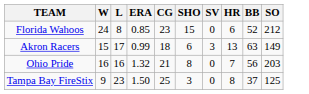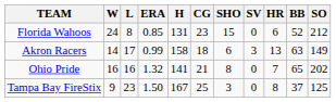+ column: H | 131 | 158 | 141 | 167
Akron Racers | W: 15 -> 14
Ohio Pride | BB: 56 -> 65
Ohio Pride | SO: 203 -> 202
